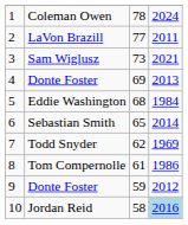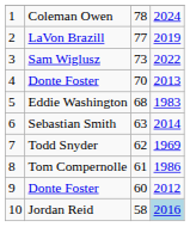LaVon Brazill | column 4: 2011 -> 2019
Sam Wiglusz | column 4: 2021 -> 2022
4 / Donte Foster | column 3: 69 -> 70
Eddie Washington | column 4: 1984 -> 1983
Sebastian Smith | column 3: 65 -> 63
9 / Donte Foster | column 3: 59 -> 60
